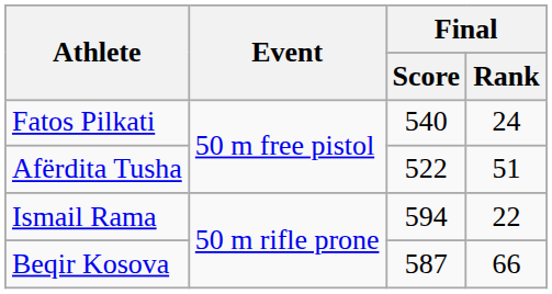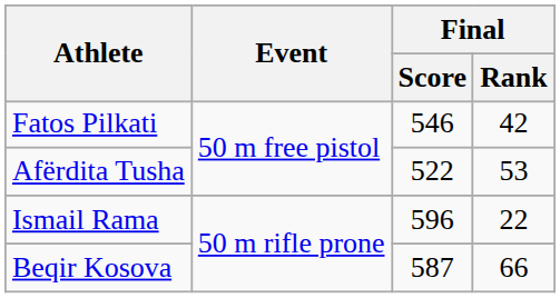Fatos Pilkati | Final / Score: 540 -> 546
Fatos Pilkati | Final / Rank: 24 -> 42
Afërdita Tusha | Final / Rank: 51 -> 53
Ismail Rama | Final / Score: 594 -> 596
